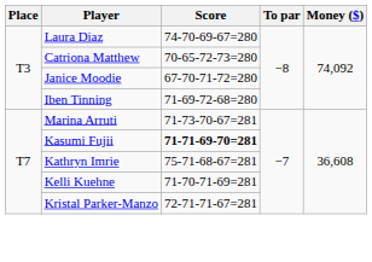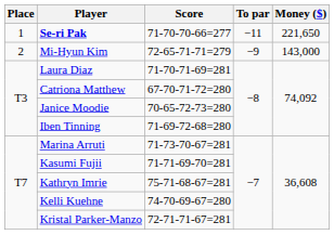+ row: 1 | Se-ri Pak | 71-70-70-66=277 | −11 | 221,650
+ row: 2 | Mi-Hyun Kim | 72-65-71-71=279 | −9 | 143,000
Laura Diaz | Score: 74-70-69-67=280 -> 71-70-71-69=281
Catriona Matthew | Score: 70-65-72-73=280 -> 67-70-71-72=280
Janice Moodie | Score: 67-70-71-72=280 -> 70-65-72-73=280
Kasumi Fujii | Score: bold -> normal
Kelli Kuehne | Score: 71-70-71-69=281 -> 74-70-69-67=280
